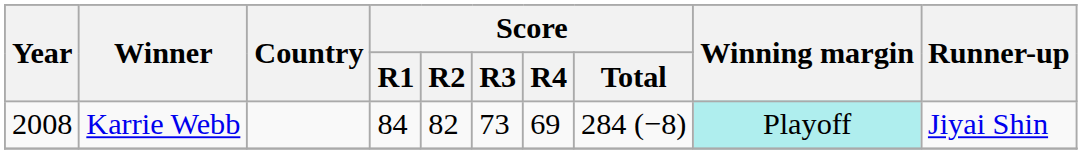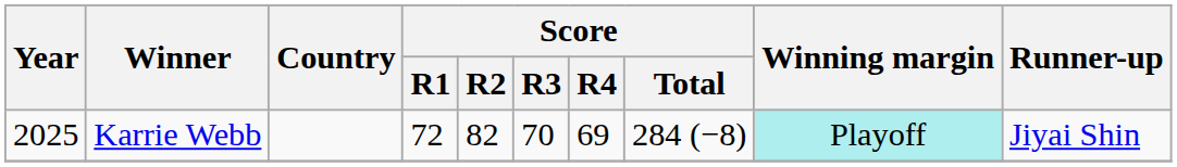Karrie Webb | Year: 2008 -> 2025
Karrie Webb | Score / R1: 84 -> 72
Karrie Webb | Score / R3: 73 -> 70
